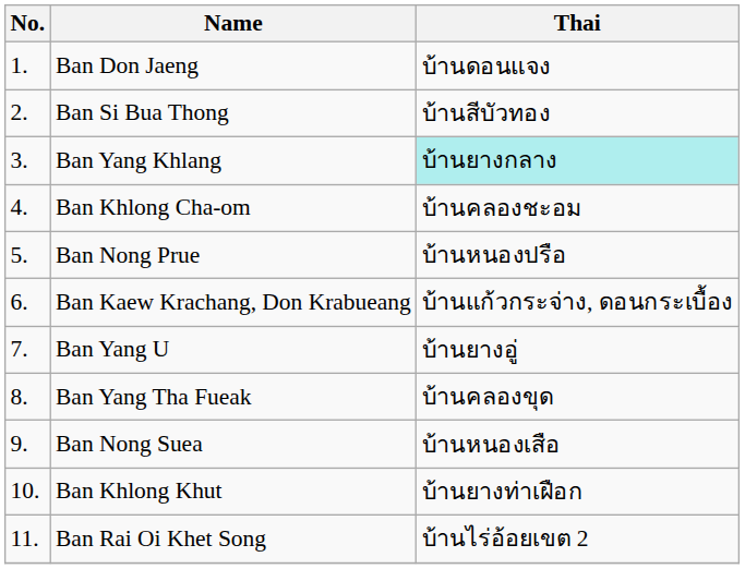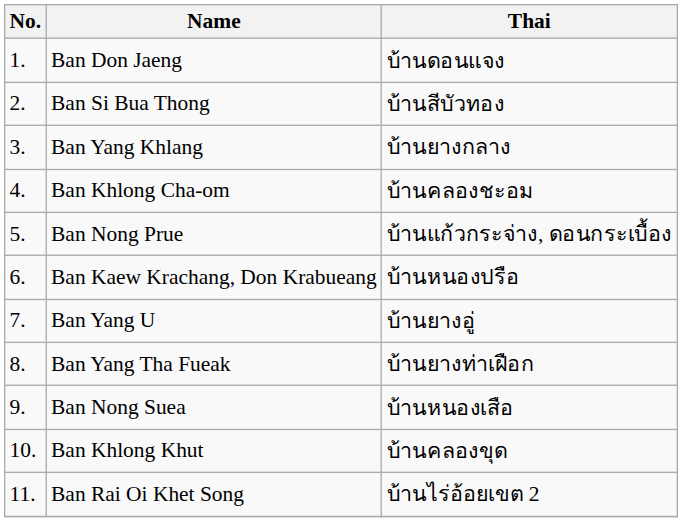Ban Yang Khlang | Thai: paleturquoise background -> no background
Ban Nong Prue | Thai: บ้านหนองปรือ -> บ้านแก้วกระจ่าง, ดอนกระเบื้อง
Ban Kaew Krachang, Don Krabueang | Thai: บ้านแก้วกระจ่าง, ดอนกระเบื้อง -> บ้านหนองปรือ
Ban Yang Tha Fueak | Thai: บ้านคลองขุด -> บ้านยางท่าเฝือก
Ban Khlong Khut | Thai: บ้านยางท่าเฝือก -> บ้านคลองขุด
